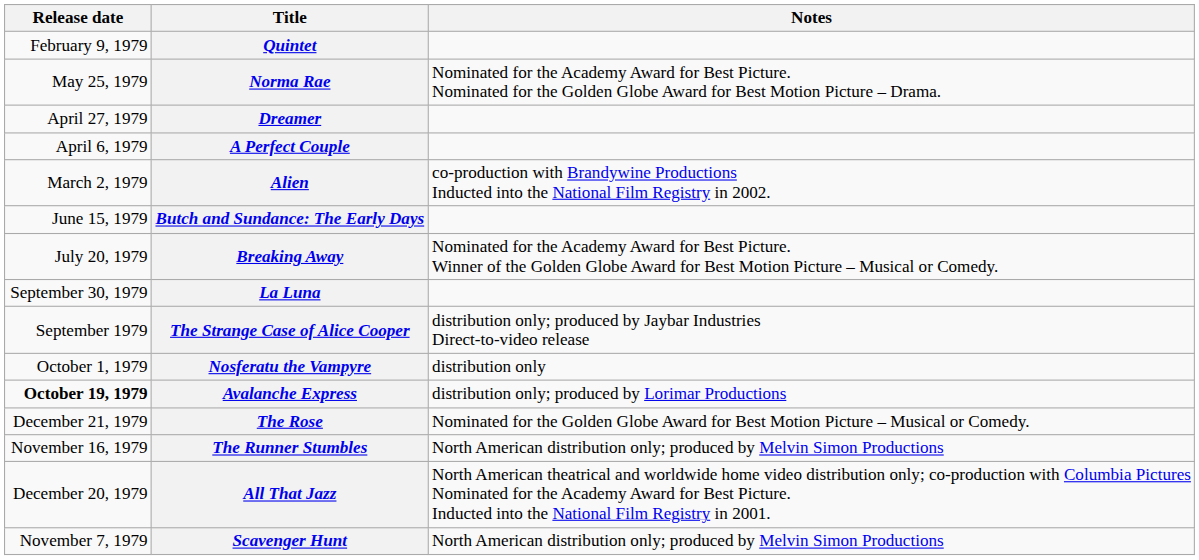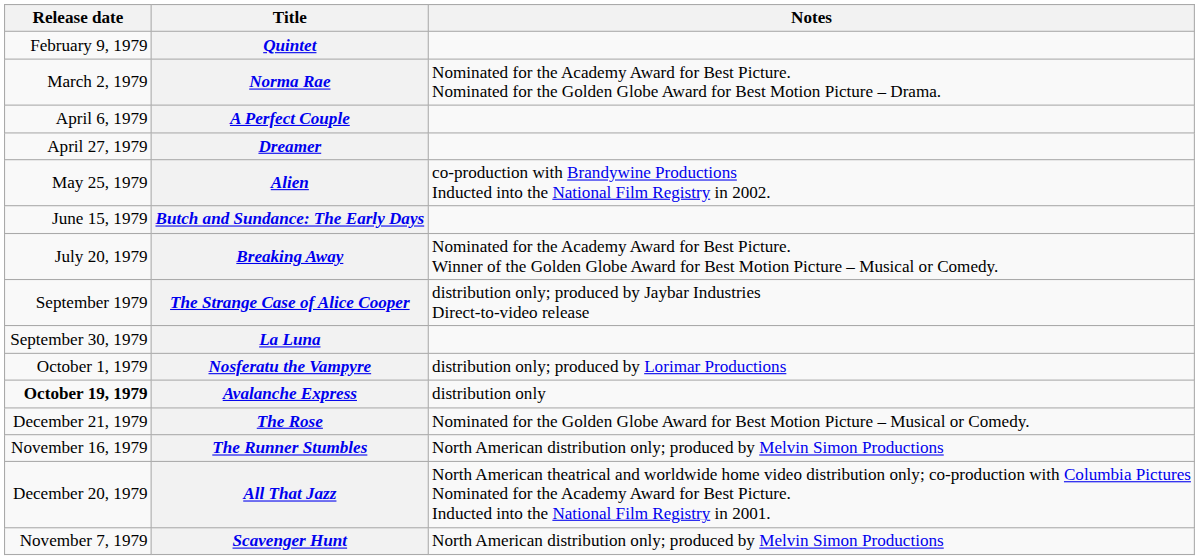Norma Rae | Release date: May 25, 1979 -> March 2, 1979
rows swapped: A Perfect Couple <-> Dreamer
Alien | Release date: March 2, 1979 -> May 25, 1979
rows swapped: The Strange Case of Alice Cooper <-> La Luna
Nosferatu the Vampyre | Notes: distribution only -> distribution only; produced by Lorimar Productions
Avalanche Express | Notes: distribution only; produced by Lorimar Productions -> distribution only
